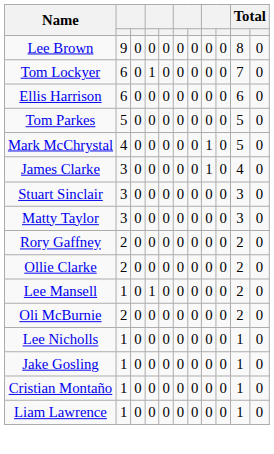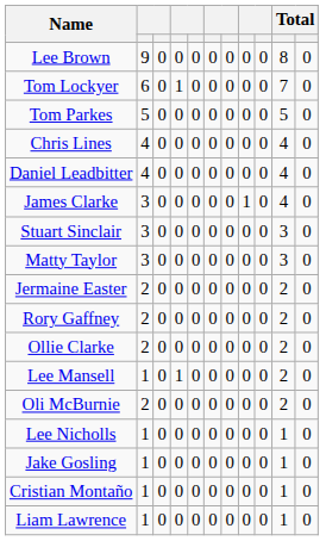- row: Ellis Harrison | 6 | 0 | 0 | 0 | 0 | 0 | 0 | 0 | 6 | 0
- row: Mark McChrystal | 4 | 0 | 0 | 0 | 0 | 0 | 1 | 0 | 5 | 0
+ row: Chris Lines | 4 | 0 | 0 | 0 | 0 | 0 | 0 | 0 | 4 | 0
+ row: Daniel Leadbitter | 4 | 0 | 0 | 0 | 0 | 0 | 0 | 0 | 4 | 0
+ row: Jermaine Easter | 2 | 0 | 0 | 0 | 0 | 0 | 0 | 0 | 2 | 0
